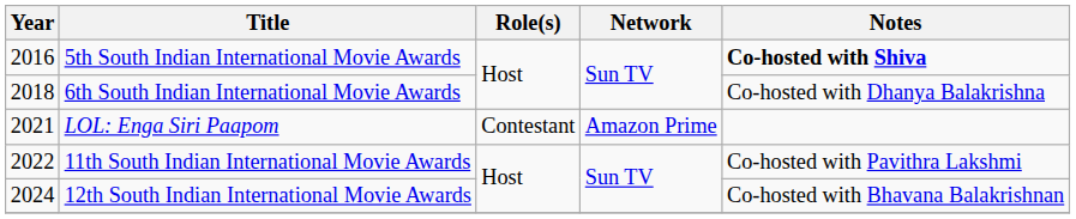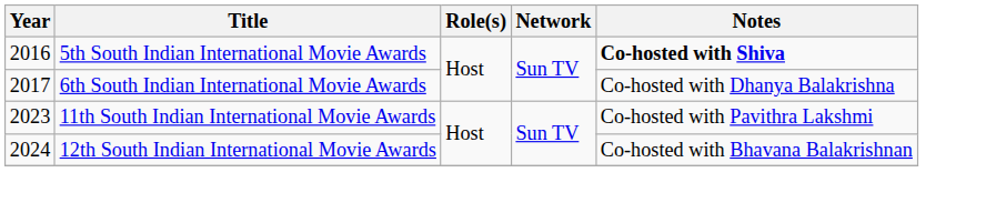6th South Indian International Movie Awards | Year: 2018 -> 2017
- row: 2021 | LOL: Enga Siri Paapom | Contestant | Amazon Prime
11th South Indian International Movie Awards | Year: 2022 -> 2023
